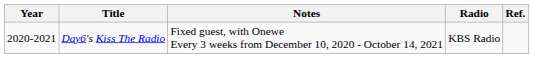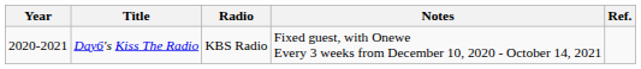columns swapped: Radio <-> Notes
